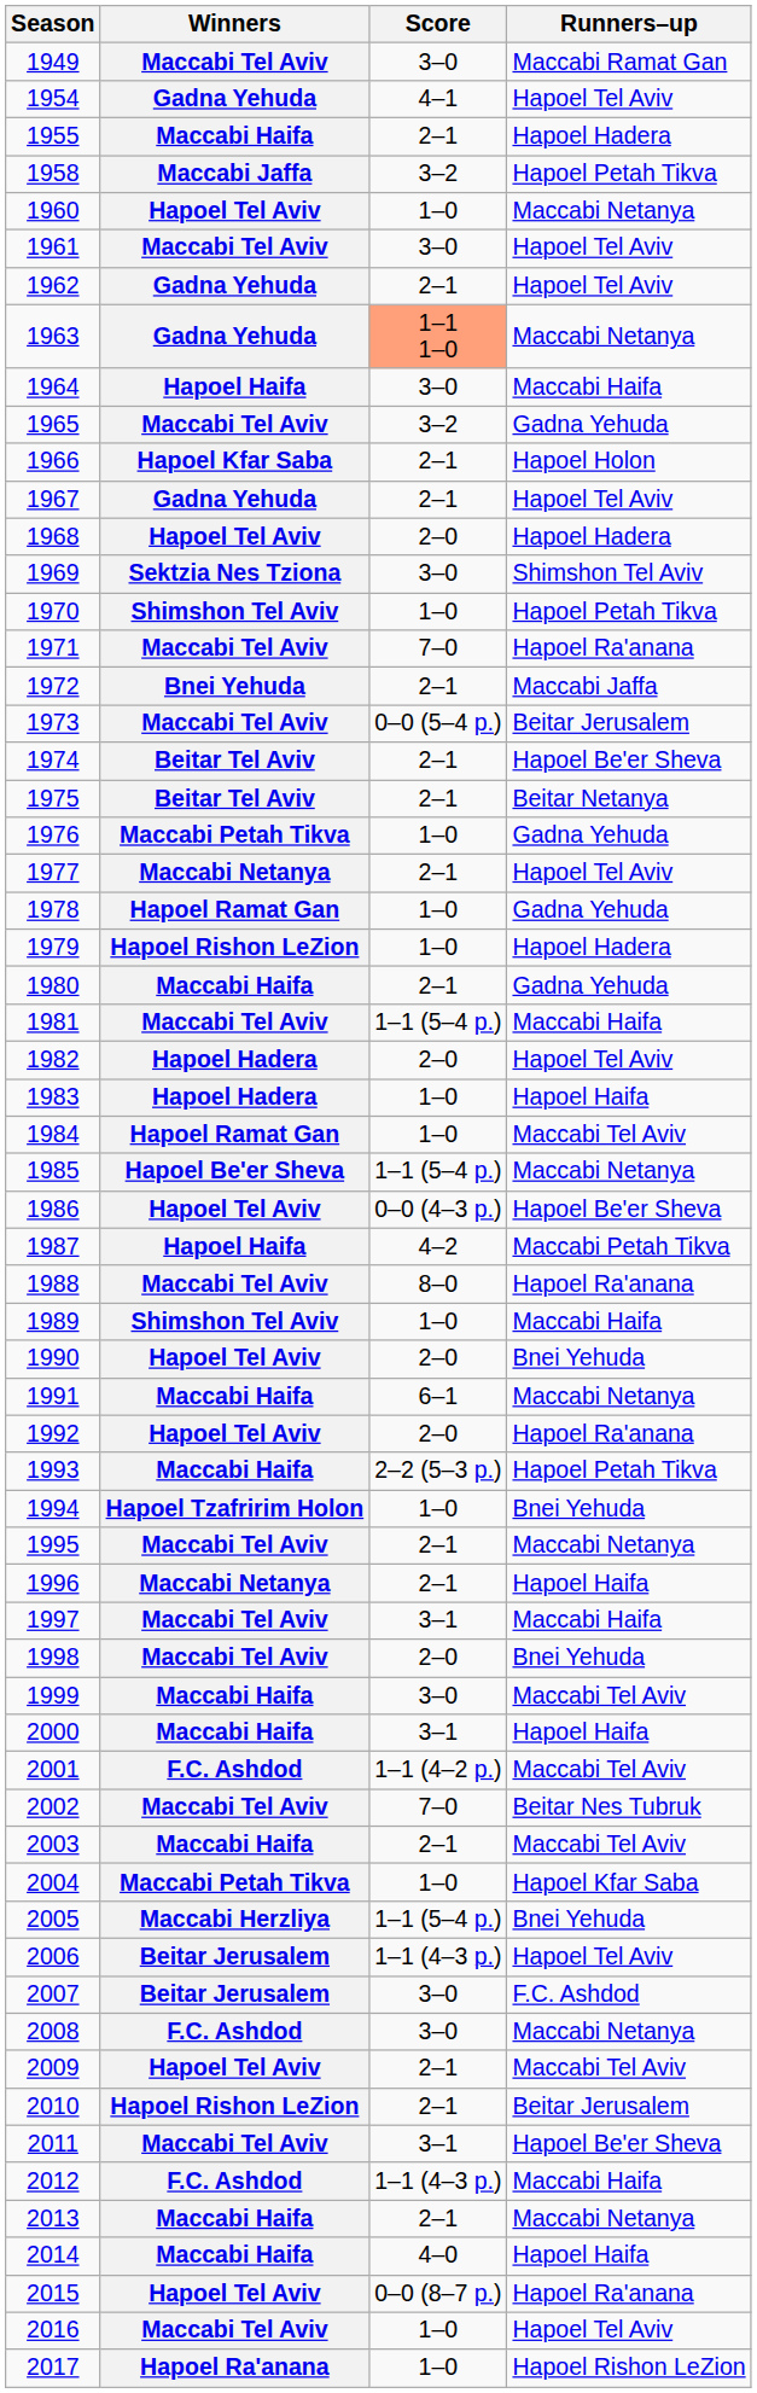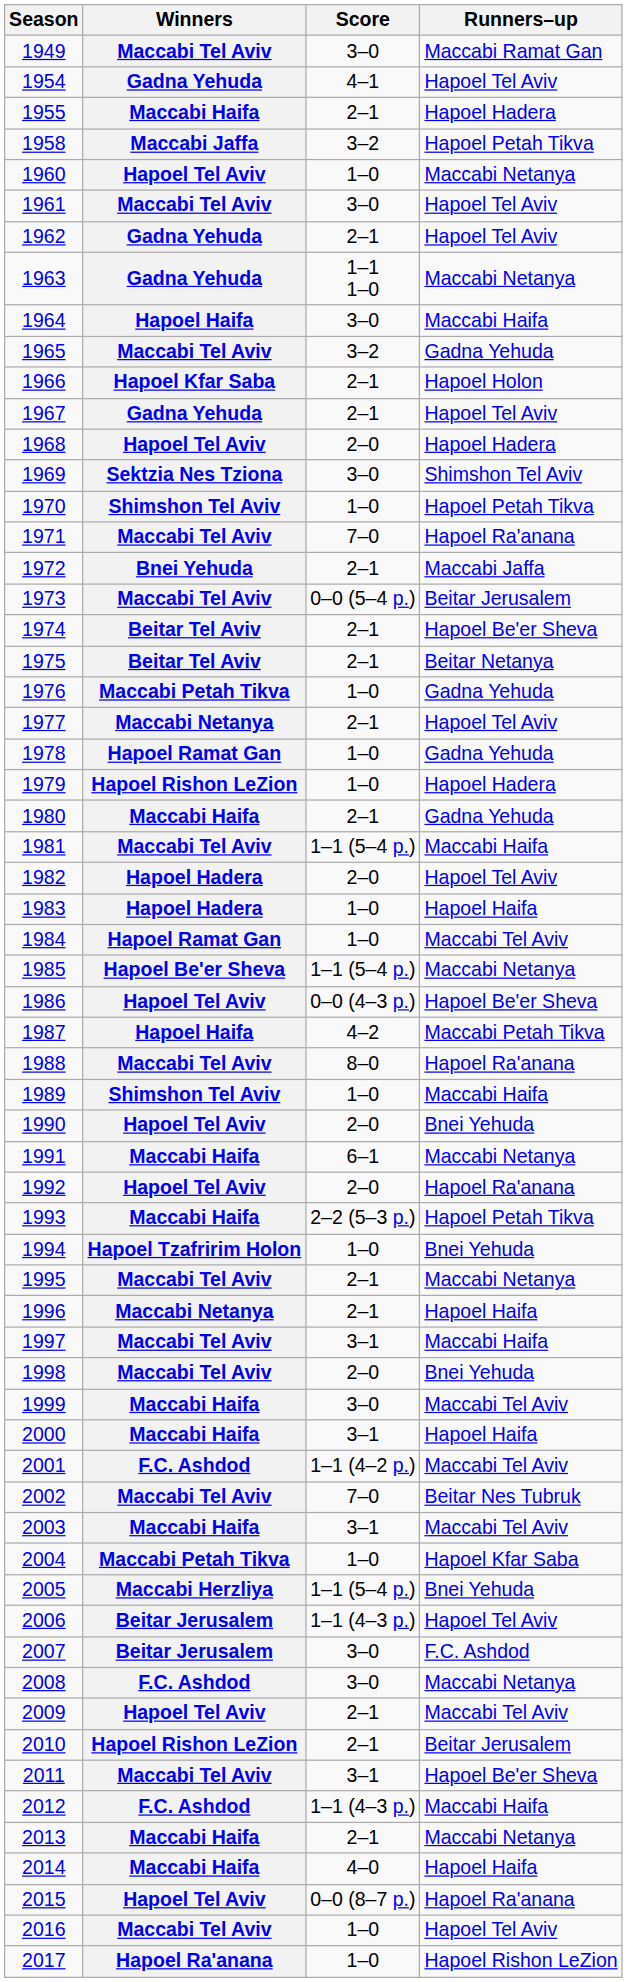1963 | Score: lightsalmon background -> no background
2003 | Score: 2–1 -> 3–1
